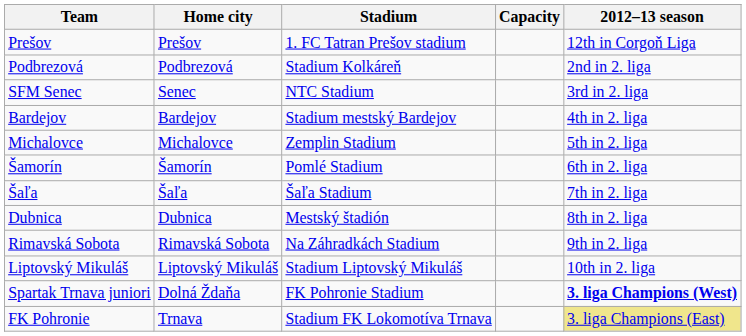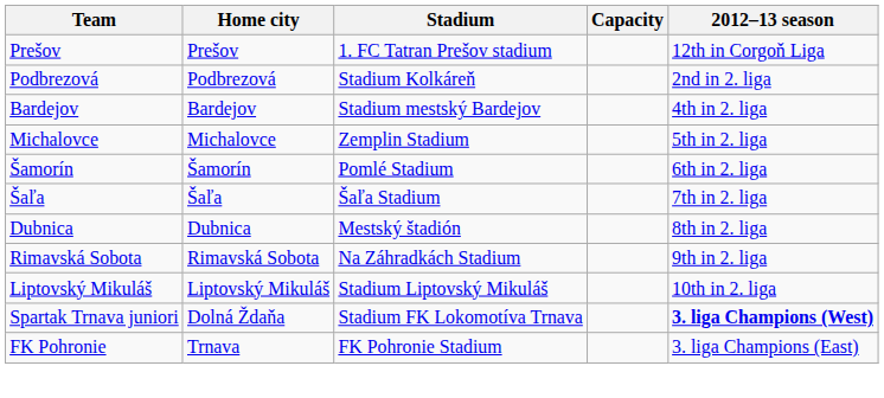- row: SFM Senec | Senec | NTC Stadium | 3rd in 2. liga
Spartak Trnava juniori | Stadium: FK Pohronie Stadium -> Stadium FK Lokomotíva Trnava
FK Pohronie | Stadium: Stadium FK Lokomotíva Trnava -> FK Pohronie Stadium
FK Pohronie | 2012–13 season: khaki background -> no background
